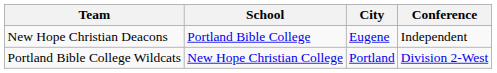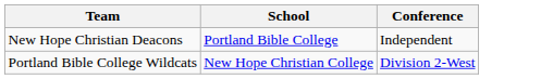- column: City | Eugene | Portland
